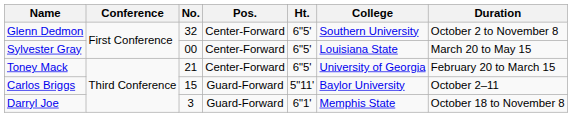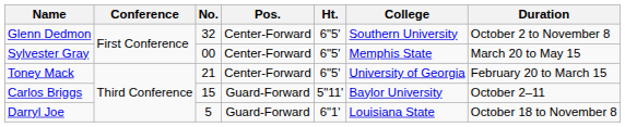Sylvester Gray | College: Louisiana State -> Memphis State
Darryl Joe | No.: 3 -> 5
Darryl Joe | College: Memphis State -> Louisiana State
